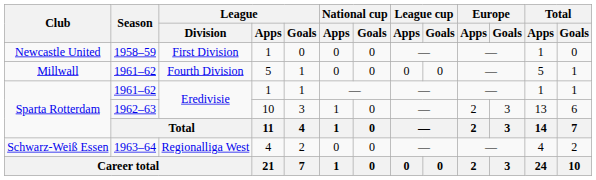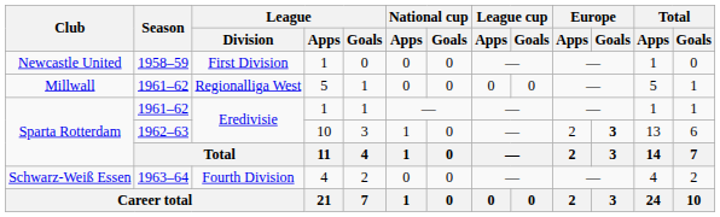Millwall | League / Division: Fourth Division -> Regionalliga West
Sparta Rotterdam / 1962–63 | Europe / Goals: normal -> bold
Schwarz-Weiß Essen | League / Division: Regionalliga West -> Fourth Division
